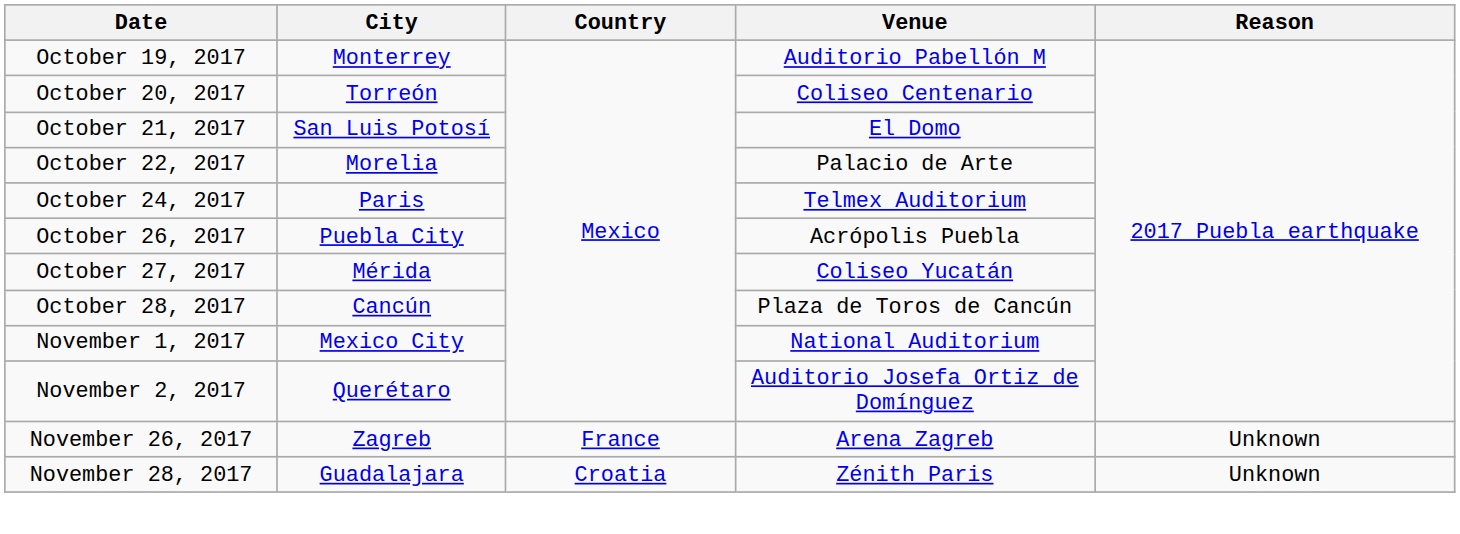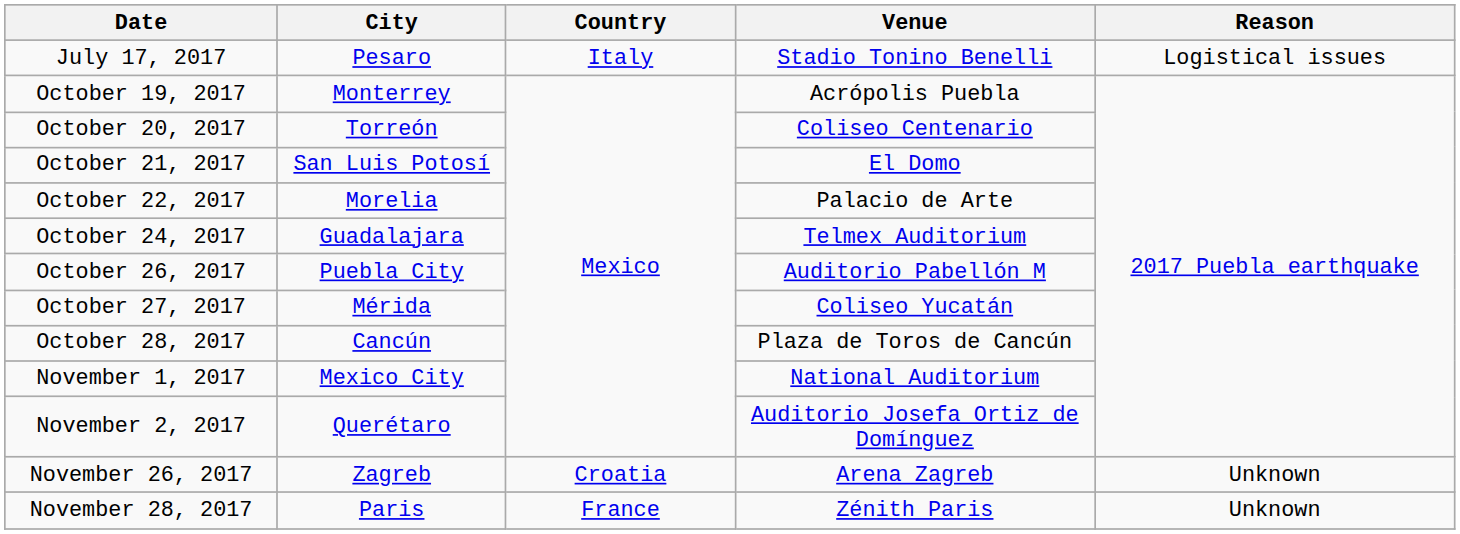+ row: July 17, 2017 | Pesaro | Italy | Stadio Tonino Benelli | Logistical issues
October 19, 2017 | Venue: Auditorio Pabellón M -> Acrópolis Puebla
October 24, 2017 | City: Paris -> Guadalajara
October 26, 2017 | Venue: Acrópolis Puebla -> Auditorio Pabellón M
November 26, 2017 | Country: France -> Croatia
November 28, 2017 | City: Guadalajara -> Paris
November 28, 2017 | Country: Croatia -> France
